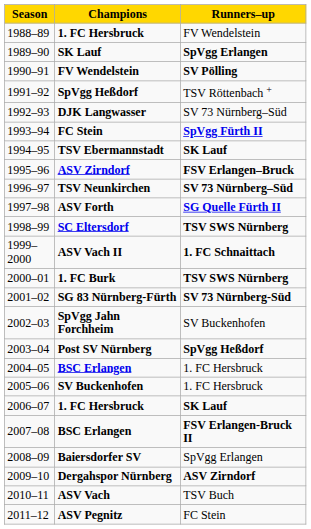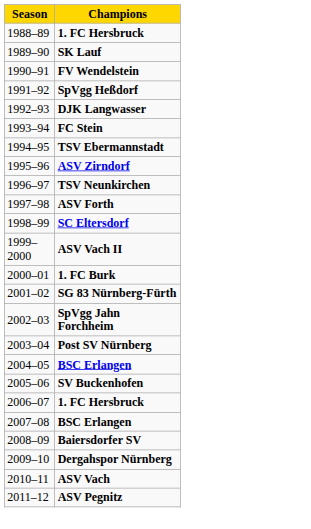- column: Runners–up | FV Wendelstein | SpVgg Erlangen | SV Pölling | TSV Röttenbach + | SV 73 Nürnberg–Süd | SpVgg Fürth II | SK Lauf | FSV Erlangen–Bruck | SV 73 Nürnberg–Süd | SG Quelle Fürth II | TSV SWS Nürnberg | 1. FC Schnaittach | TSV SWS Nürnberg | SV 73 Nürnberg-Süd | SV Buckenhofen | SpVgg Heßdorf | 1. FC Hersbruck | 1. FC Hersbruck | SK Lauf | FSV Erlangen-Bruck II | SpVgg Erlangen | ASV Zirndorf | TSV Buch | FC Stein
